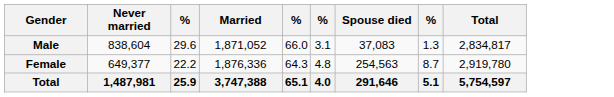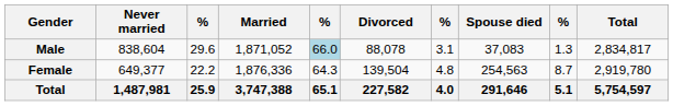+ column: Divorced | 88,078 | 139,504 | 227,582
Male | column 5: no background -> lightblue background
